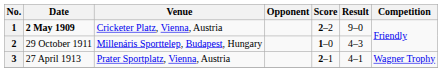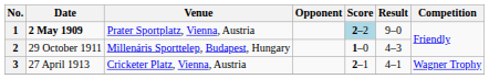1 | Venue: Cricketer Platz, Vienna, Austria -> Prater Sportplatz, Vienna, Austria
1 | Score: no background -> lightblue background
3 | Venue: Prater Sportplatz, Vienna, Austria -> Cricketer Platz, Vienna, Austria
